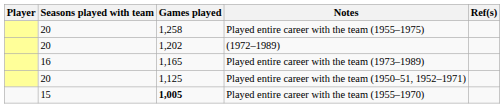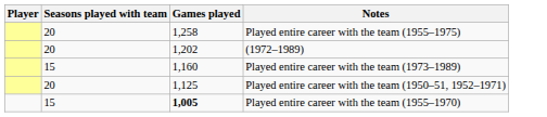- column: Ref(s)
Played entire career with the team (1973–1989) | Seasons played with team: 16 -> 15
Played entire career with the team (1973–1989) | Games played: 1,165 -> 1,160
